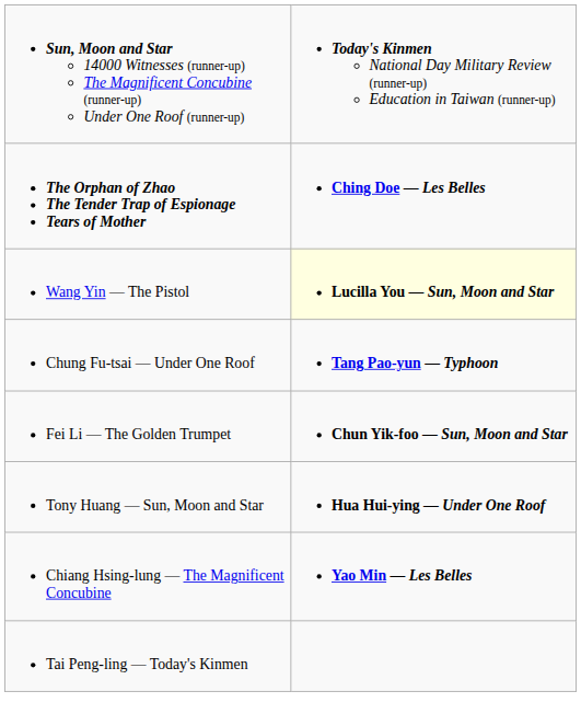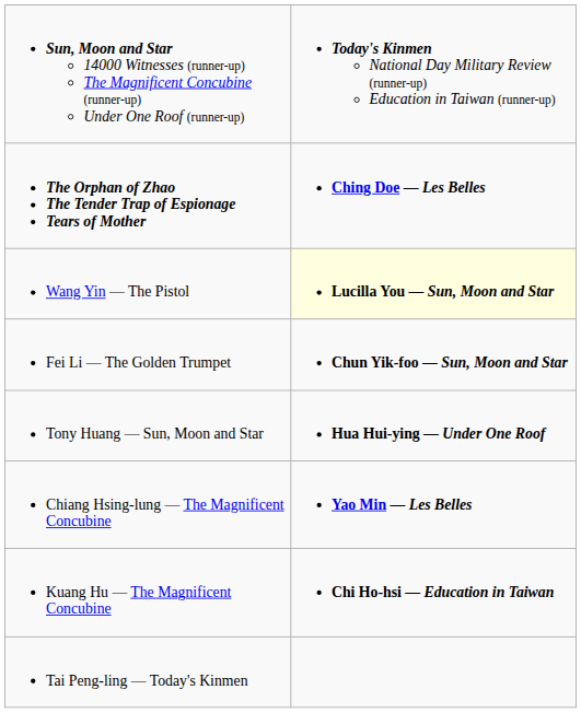- row: Chung Fu-tsai — Under One Roof | Tang Pao-yun — Typhoon
+ row: Kuang Hu — The Magnificent Concubine | Chi Ho-hsi — Education in Taiwan
